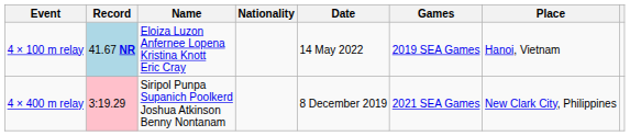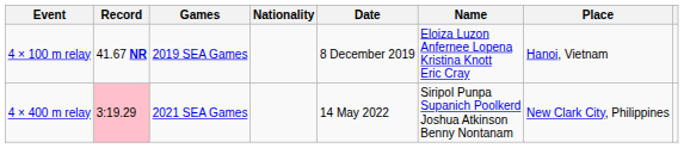columns swapped: Name <-> Games
4 × 100 m relay | Record: lightblue background -> no background
4 × 100 m relay | Date: 14 May 2022 -> 8 December 2019
4 × 400 m relay | Date: 8 December 2019 -> 14 May 2022
